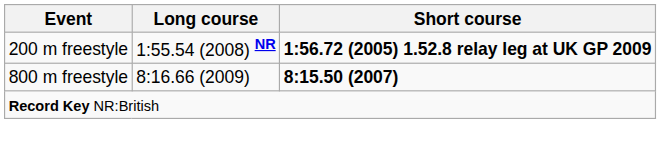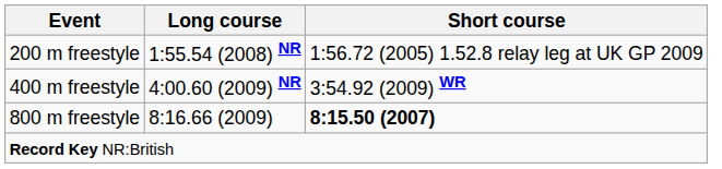200 m freestyle | Short course: bold -> normal
+ row: 400 m freestyle | 4:00.60 (2009) NR | 3:54.92 (2009) WR
